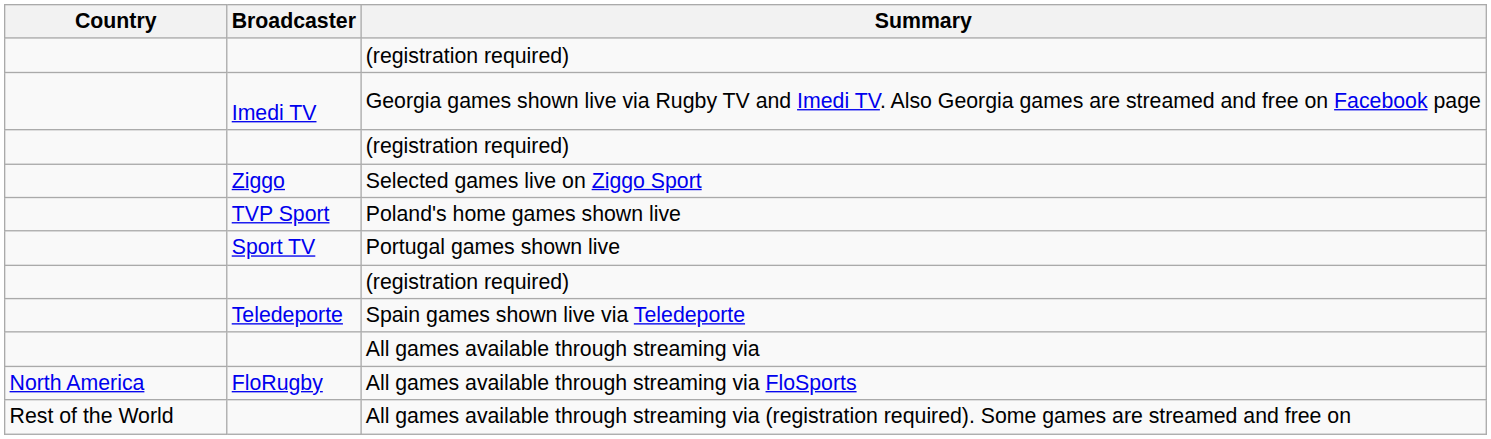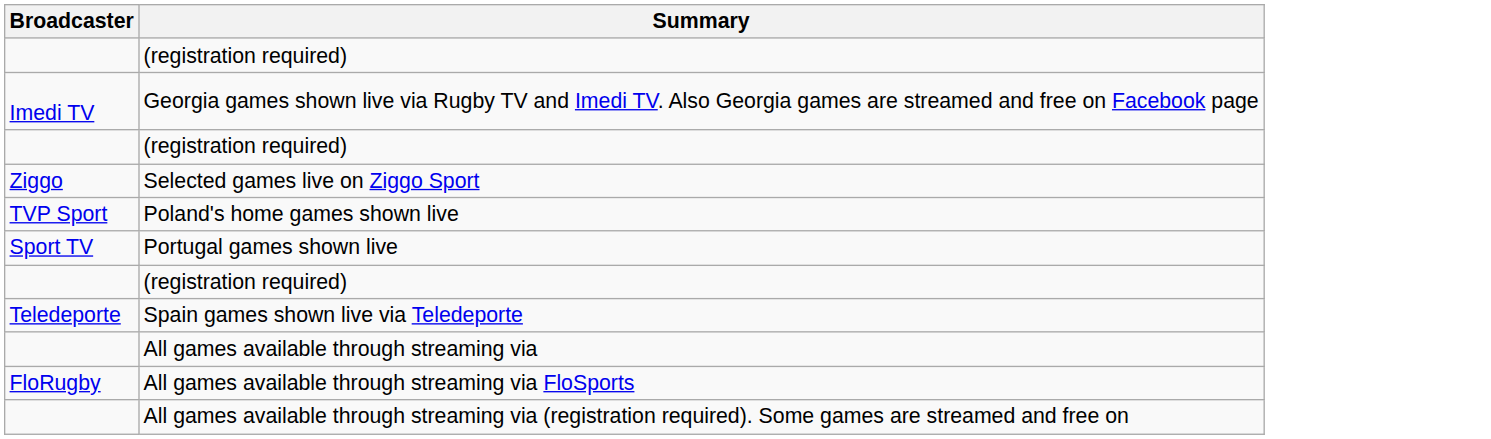- column: Country | North America | Rest of the World
